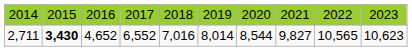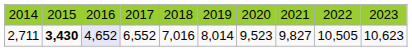2,711 | column 3: no background -> lavender background
2,711 | column 7: 8,544 -> 9,523
2,711 | column 9: 10,565 -> 10,505
